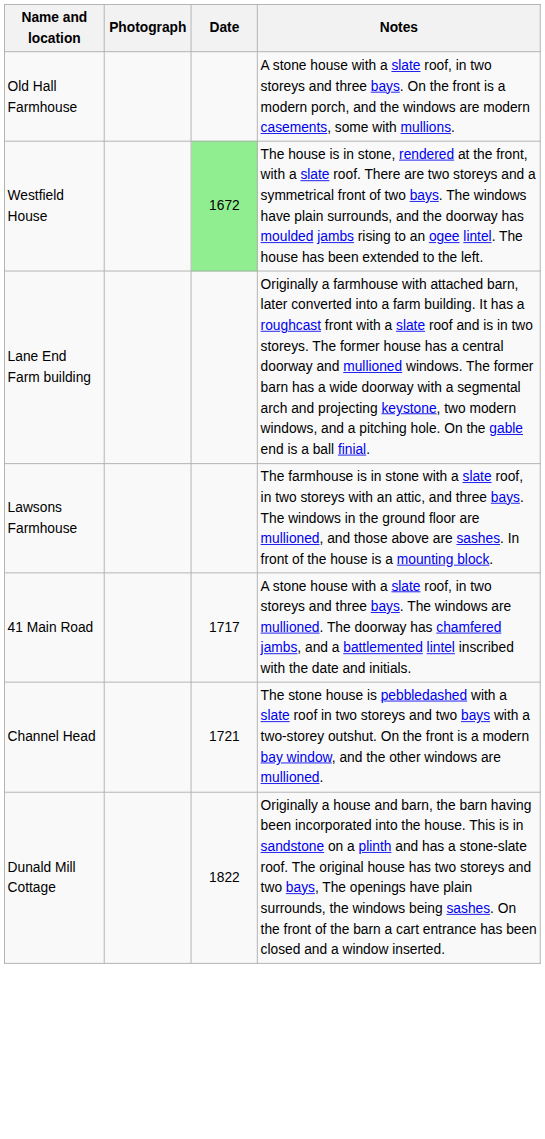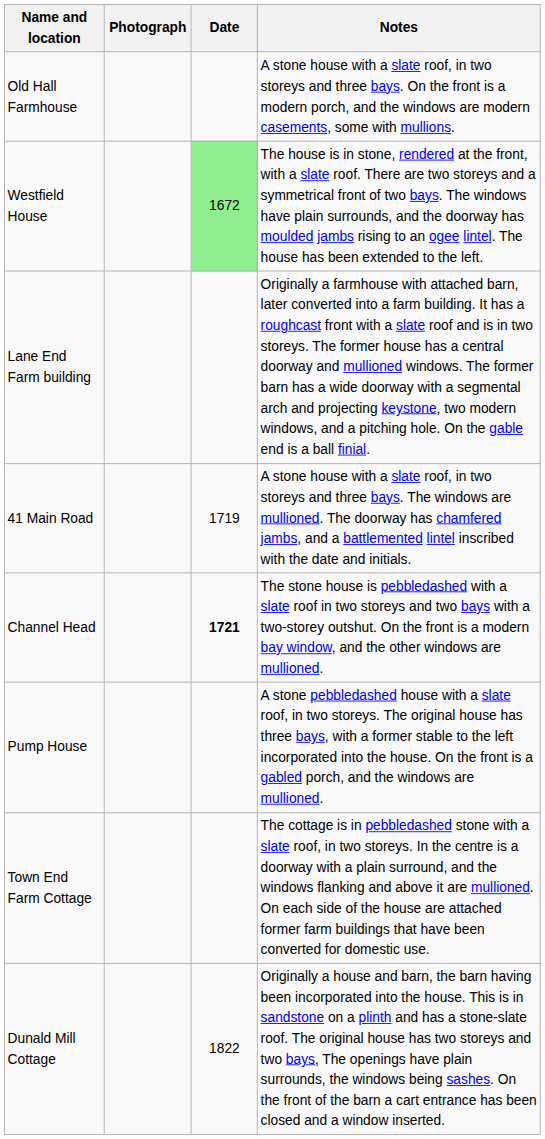- row: Lawsons Farmhouse | The farmhouse is in stone with a slate roof, in two storeys with an attic, and three bays. The windows in the ground floor are mullioned, and those above are sashes. In front of the house is a mounting block.
41 Main Road | Date: 1717 -> 1719
Channel Head | Date: normal -> bold
+ row: Pump House | A stone pebbledashed house with a slate roof, in two storeys. The original house has three bays, with a former stable to the left incorporated into the house. On the front is a gabled porch, and the windows are mullioned.
+ row: Town End Farm Cottage | The cottage is in pebbledashed stone with a slate roof, in two storeys. In the centre is a doorway with a plain surround, and the windows flanking and above it are mullioned. On each side of the house are attached former farm buildings that have been converted for domestic use.
